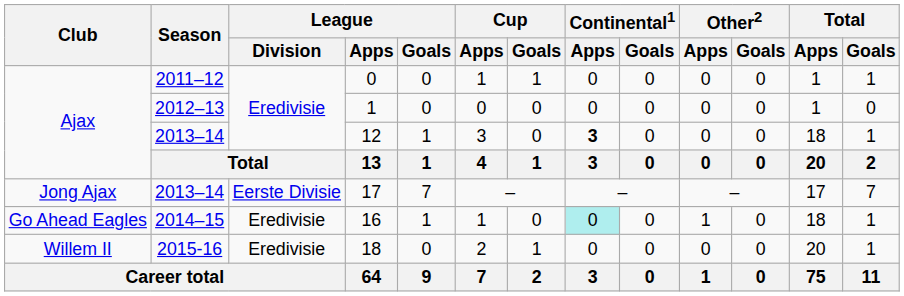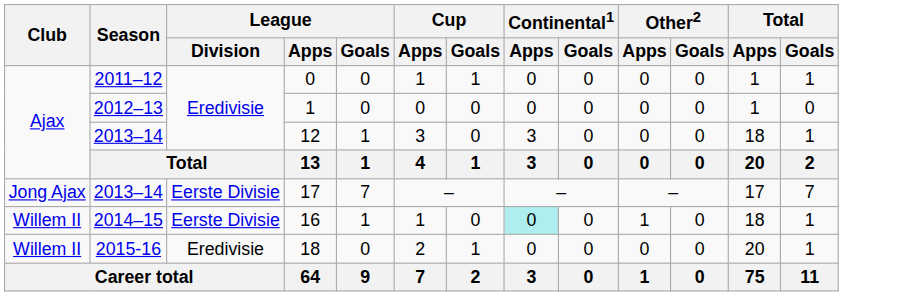12 | Continental1 / Apps: bold -> normal
16 | Club: Go Ahead Eagles -> Willem II
16 | League / Division: Eredivisie -> Eerste Divisie
